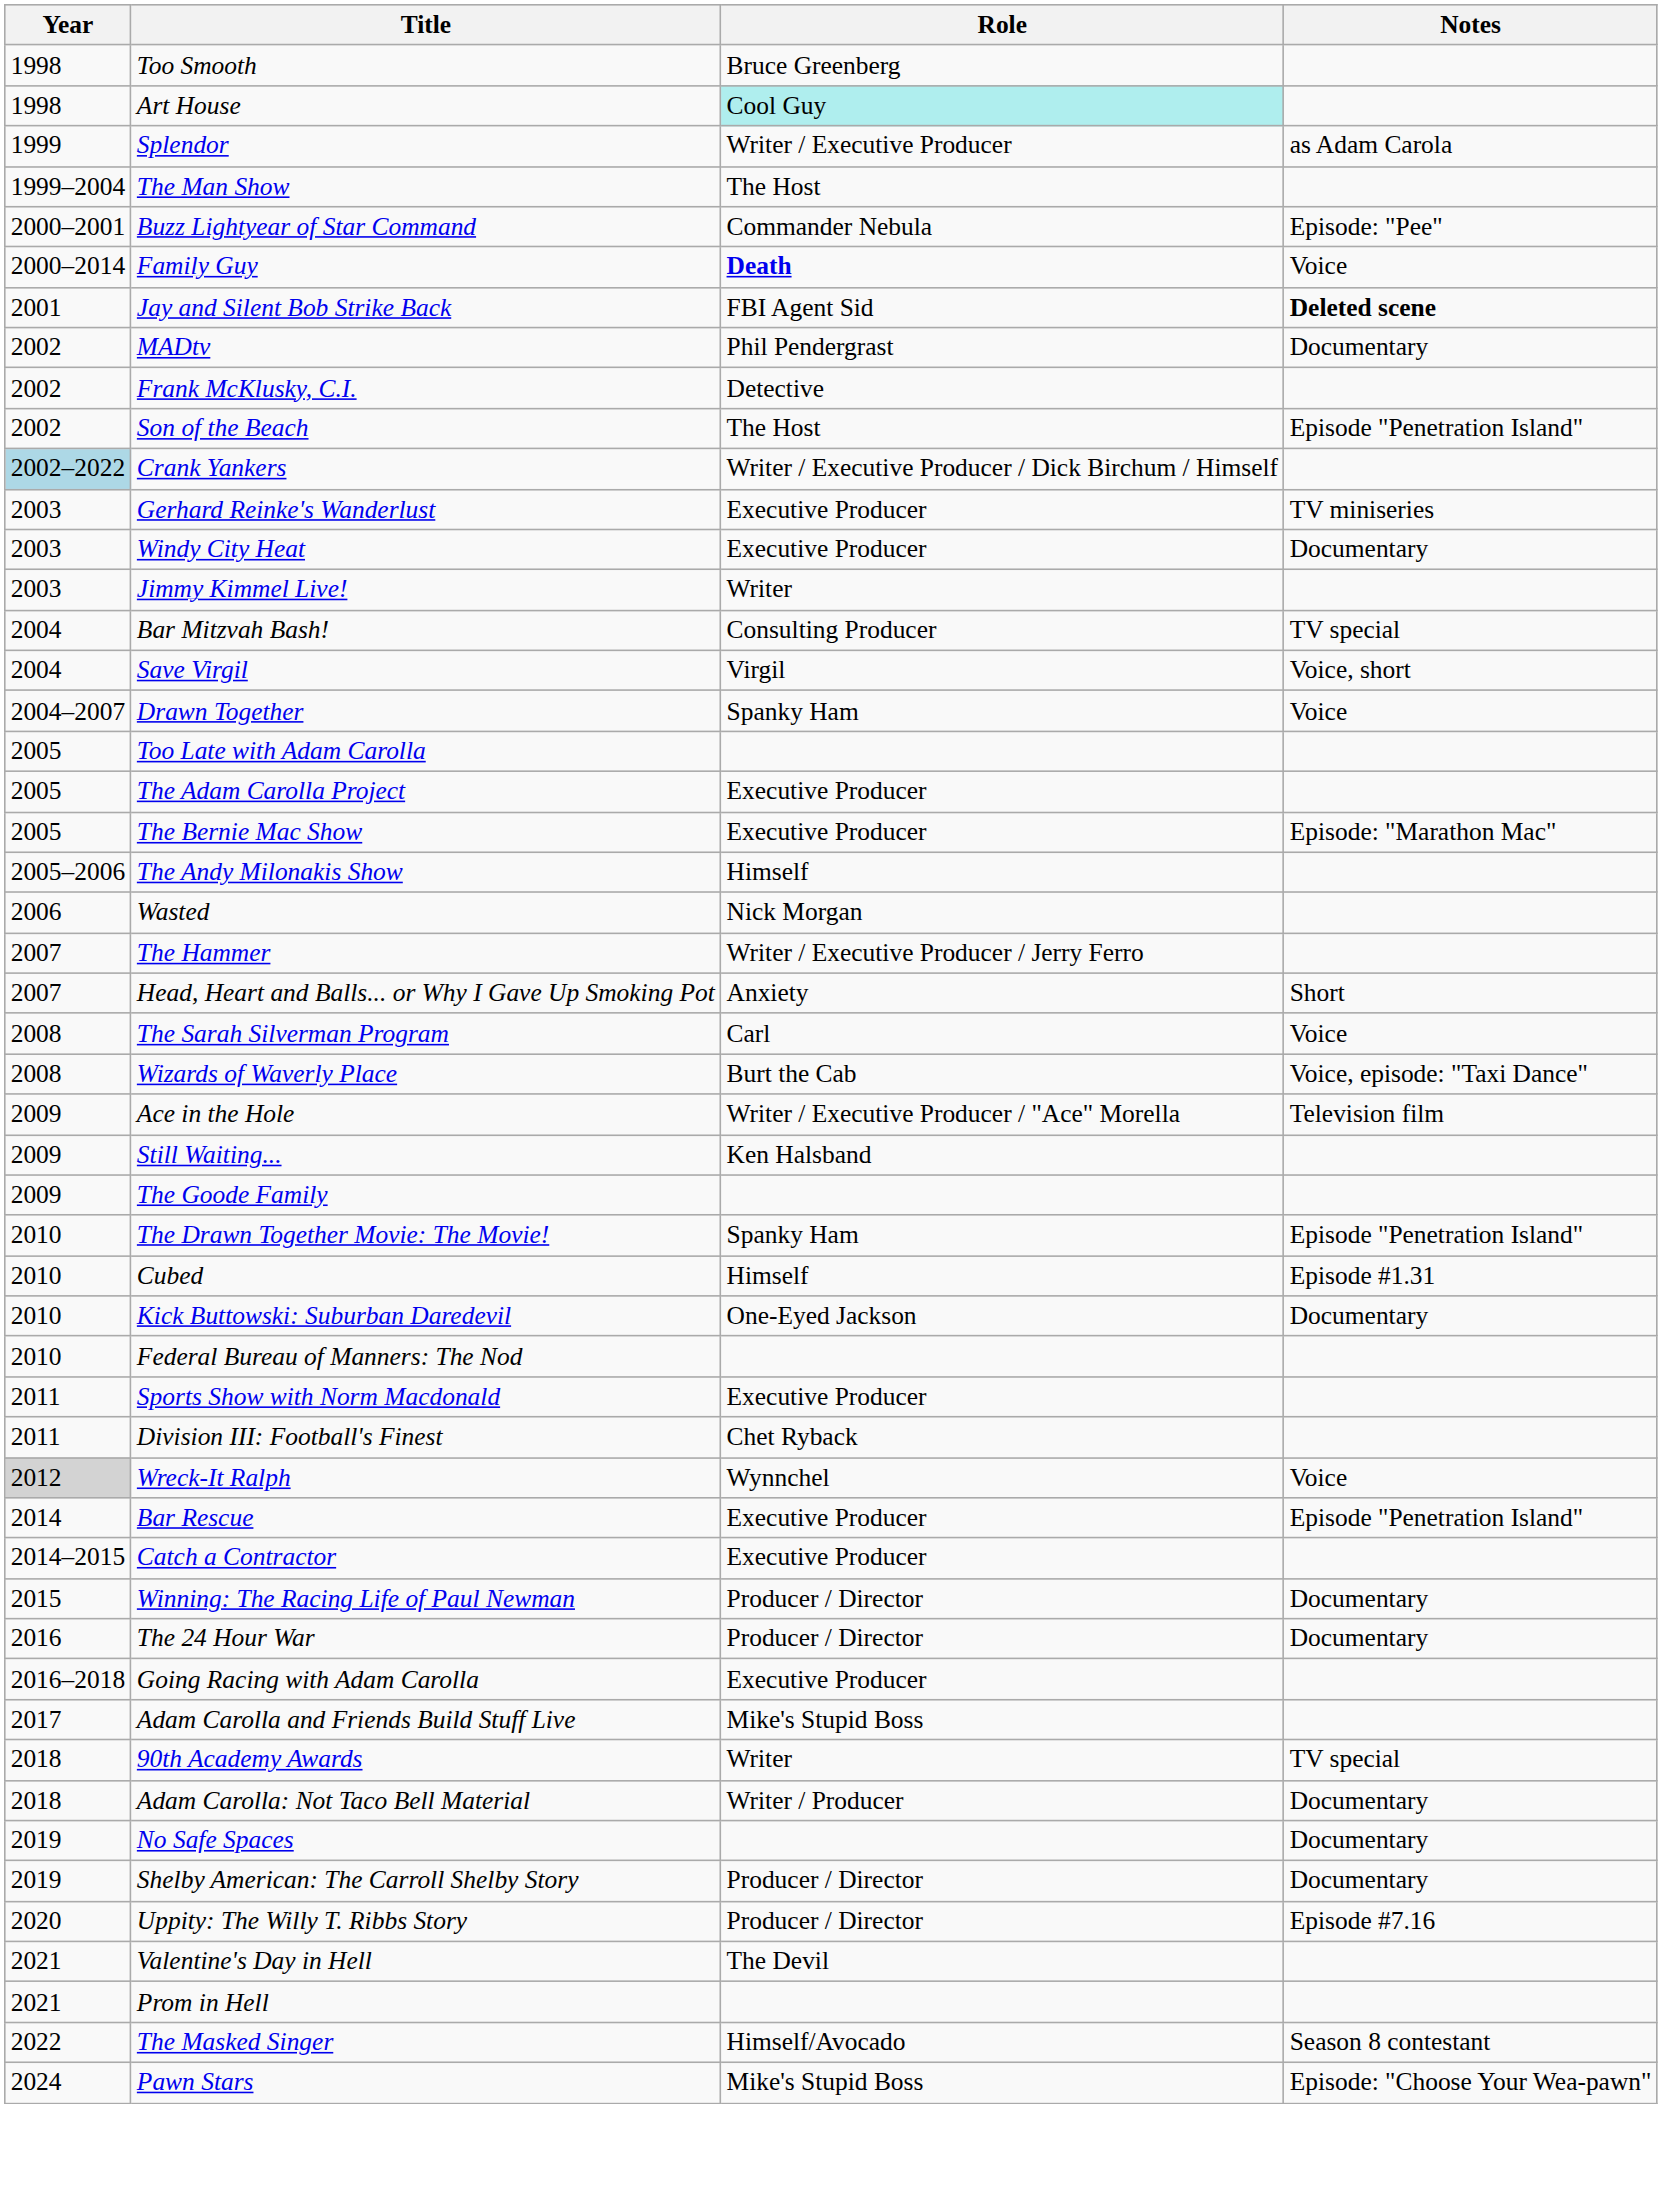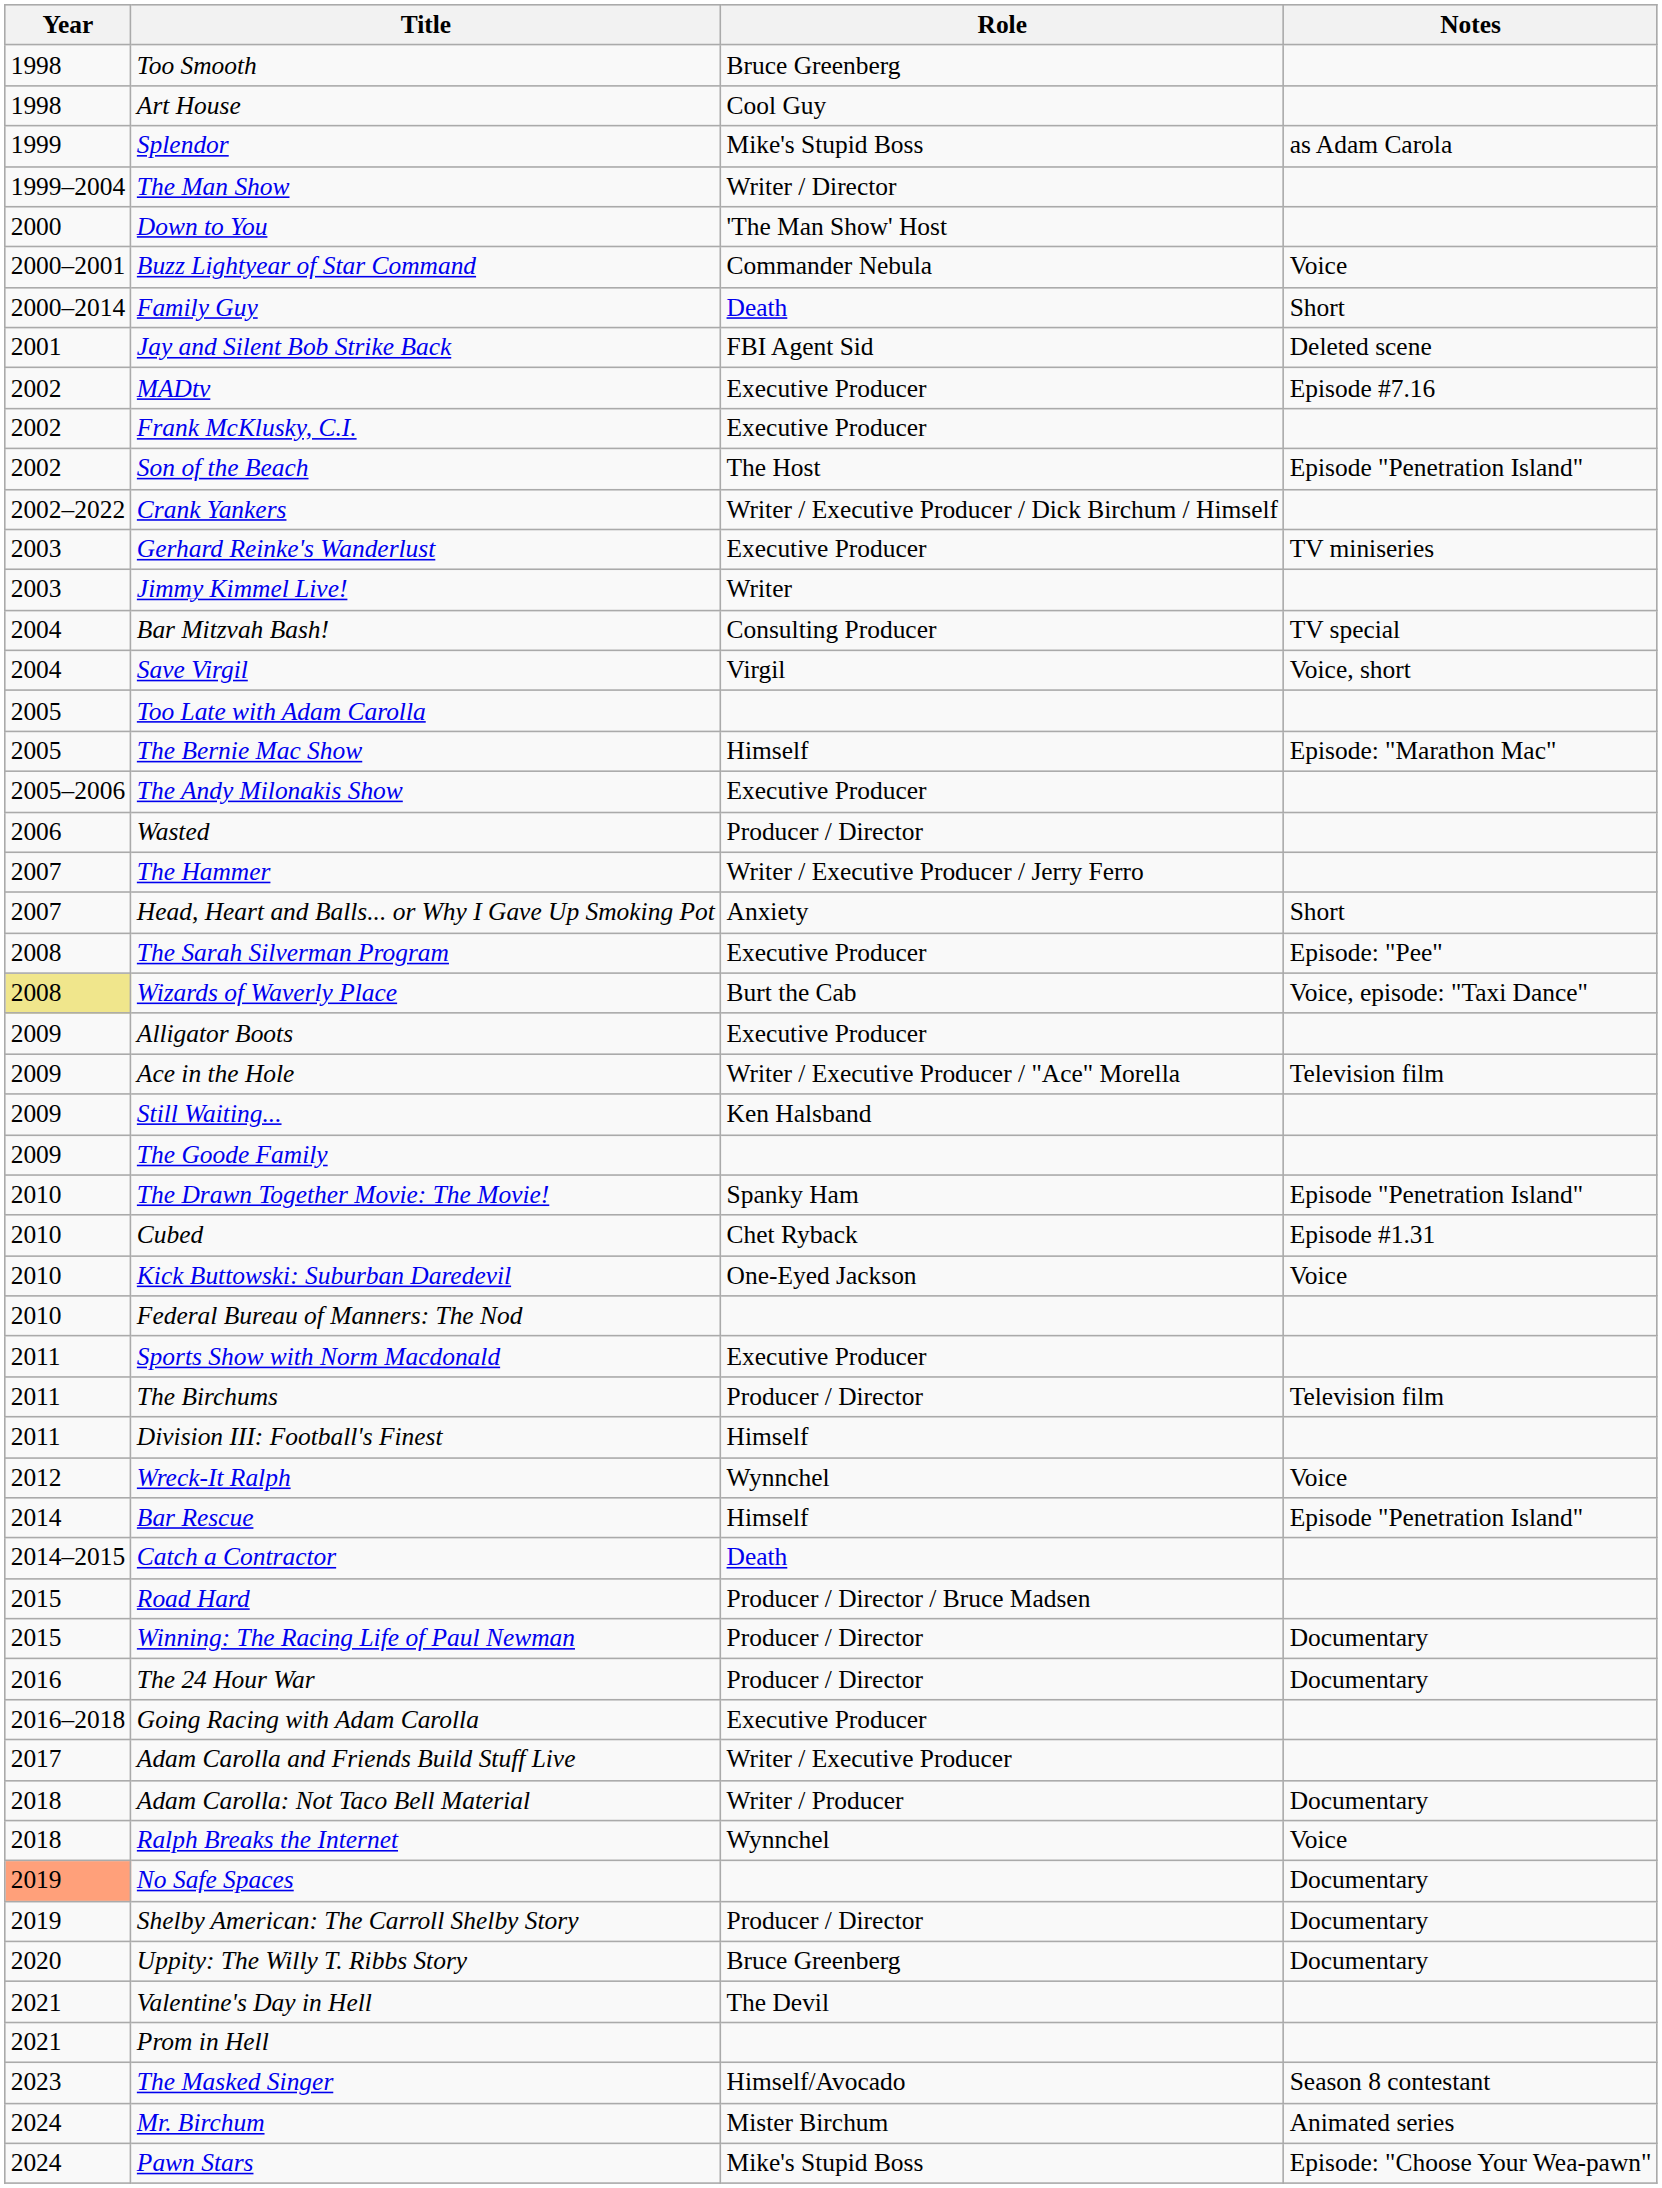Art House | Role: paleturquoise background -> no background
Splendor | Role: Writer / Executive Producer -> Mike's Stupid Boss
The Man Show | Role: The Host -> Writer / Director
+ row: 2000 | Down to You | 'The Man Show' Host
Buzz Lightyear of Star Command | Notes: Episode: "Pee" -> Voice
Family Guy | Role: bold -> normal
Family Guy | Notes: Voice -> Short
Jay and Silent Bob Strike Back | Notes: bold -> normal
MADtv | Role: Phil Pendergrast -> Executive Producer
MADtv | Notes: Documentary -> Episode #7.16
Frank McKlusky, C.I. | Role: Detective -> Executive Producer
Crank Yankers | Year: lightblue background -> no background
- row: 2003 | Windy City Heat | Executive Producer | Documentary
- row: 2004–2007 | Drawn Together | Spanky Ham | Voice
- row: 2005 | The Adam Carolla Project | Executive Producer
The Bernie Mac Show | Role: Executive Producer -> Himself
The Andy Milonakis Show | Role: Himself -> Executive Producer
Wasted | Role: Nick Morgan -> Producer / Director
The Sarah Silverman Program | Role: Carl -> Executive Producer
The Sarah Silverman Program | Notes: Voice -> Episode: "Pee"
Wizards of Waverly Place | Year: no background -> khaki background
+ row: 2009 | Alligator Boots | Executive Producer
Cubed | Role: Himself -> Chet Ryback
Kick Buttowski: Suburban Daredevil | Notes: Documentary -> Voice
+ row: 2011 | The Birchums | Producer / Director | Television film
Division III: Football's Finest | Role: Chet Ryback -> Himself
Wreck-It Ralph | Year: lightgrey background -> no background
Bar Rescue | Role: Executive Producer -> Himself
Catch a Contractor | Role: Executive Producer -> Death
+ row: 2015 | Road Hard | Producer / Director / Bruce Madsen
Adam Carolla and Friends Build Stuff Live | Role: Mike's Stupid Boss -> Writer / Executive Producer
- row: 2018 | 90th Academy Awards | Writer | TV special
+ row: 2018 | Ralph Breaks the Internet | Wynnchel | Voice
No Safe Spaces | Year: no background -> lightsalmon background
Uppity: The Willy T. Ribbs Story | Role: Producer / Director -> Bruce Greenberg
Uppity: The Willy T. Ribbs Story | Notes: Episode #7.16 -> Documentary
The Masked Singer | Year: 2022 -> 2023
+ row: 2024 | Mr. Birchum | Mister Birchum | Animated series
